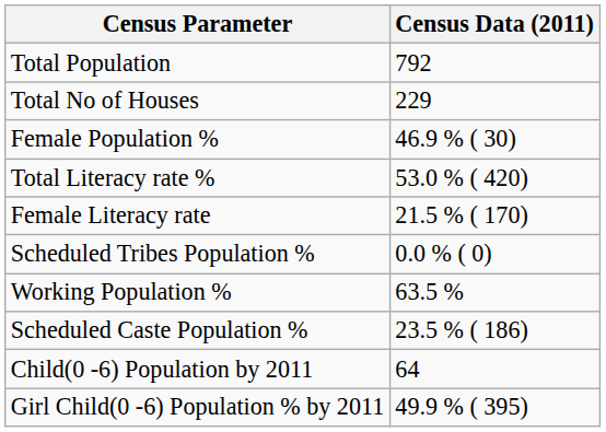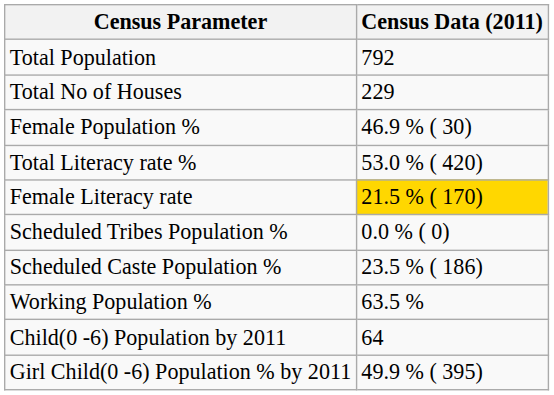Female Literacy rate | Census Data (2011): no background -> gold background
rows swapped: Scheduled Caste Population % <-> Working Population %
